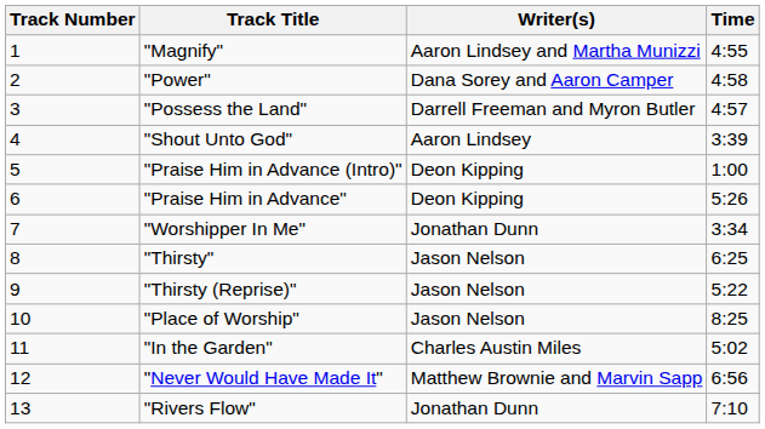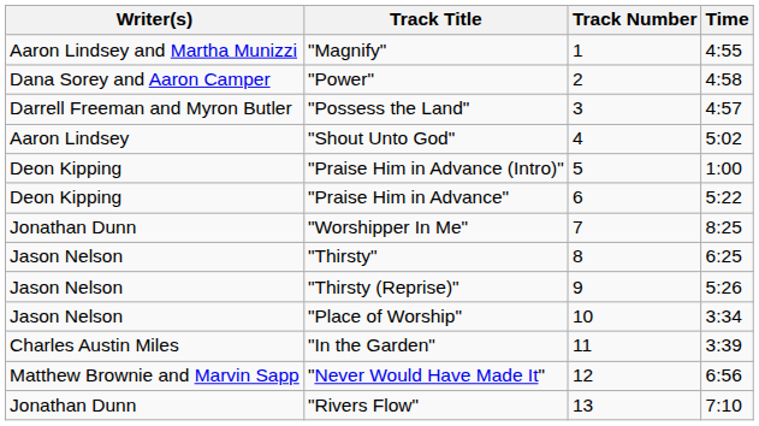columns swapped: Track Number <-> Writer(s)
"Shout Unto God" | Time: 3:39 -> 5:02
"Praise Him in Advance" | Time: 5:26 -> 5:22
"Worshipper In Me" | Time: 3:34 -> 8:25
"Thirsty (Reprise)" | Time: 5:22 -> 5:26
"Place of Worship" | Time: 8:25 -> 3:34
"In the Garden" | Time: 5:02 -> 3:39
